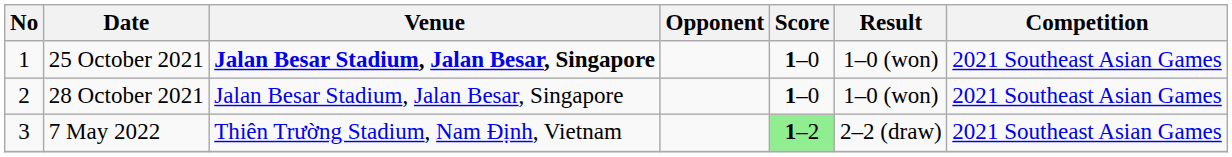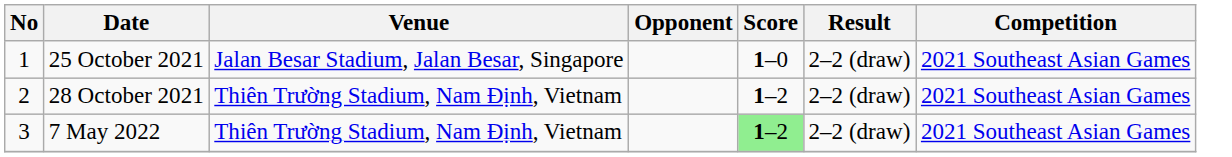25 October 2021 | Venue: bold -> normal
25 October 2021 | Result: 1–0 (won) -> 2–2 (draw)
28 October 2021 | Venue: Jalan Besar Stadium, Jalan Besar, Singapore -> Thiên Trường Stadium, Nam Định, Vietnam
28 October 2021 | Score: 1–0 -> 1–2
28 October 2021 | Result: 1–0 (won) -> 2–2 (draw)
